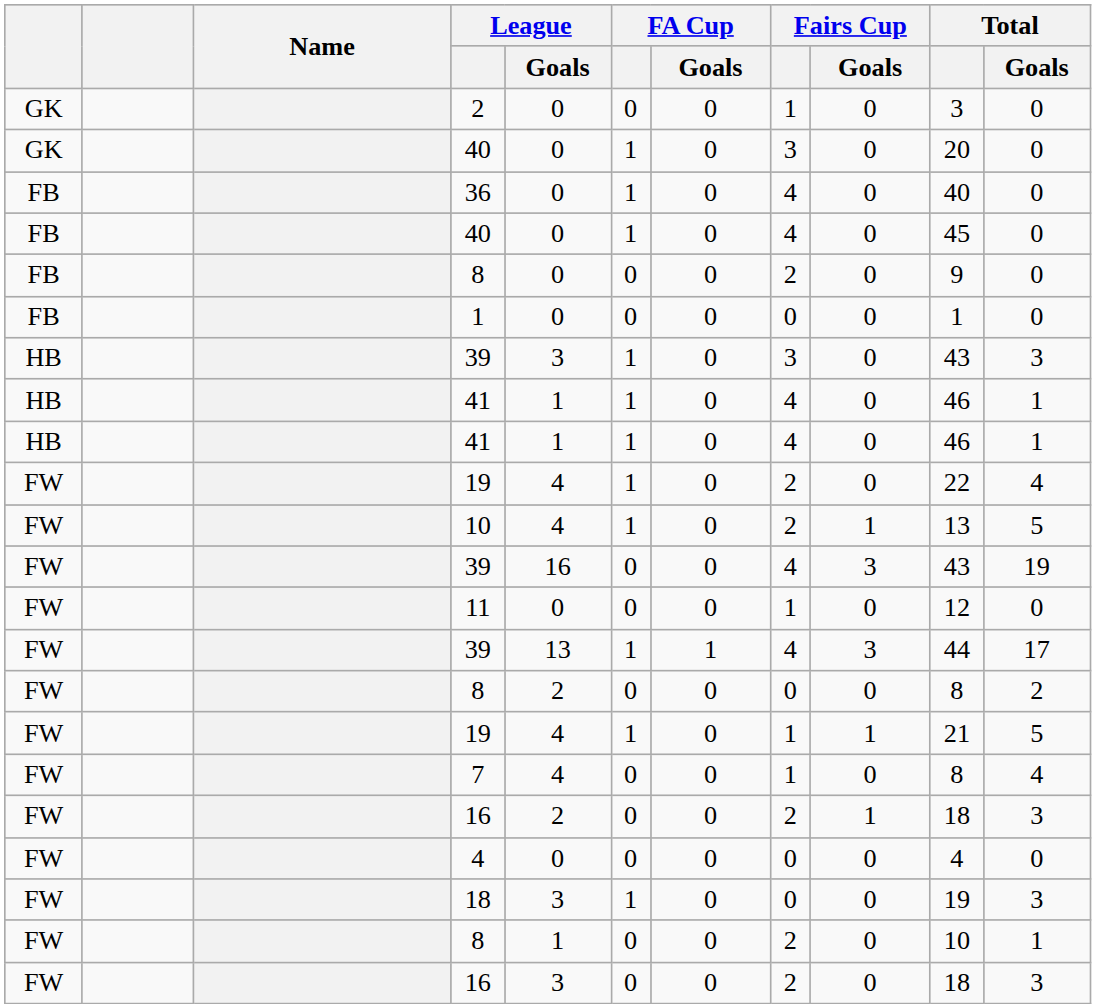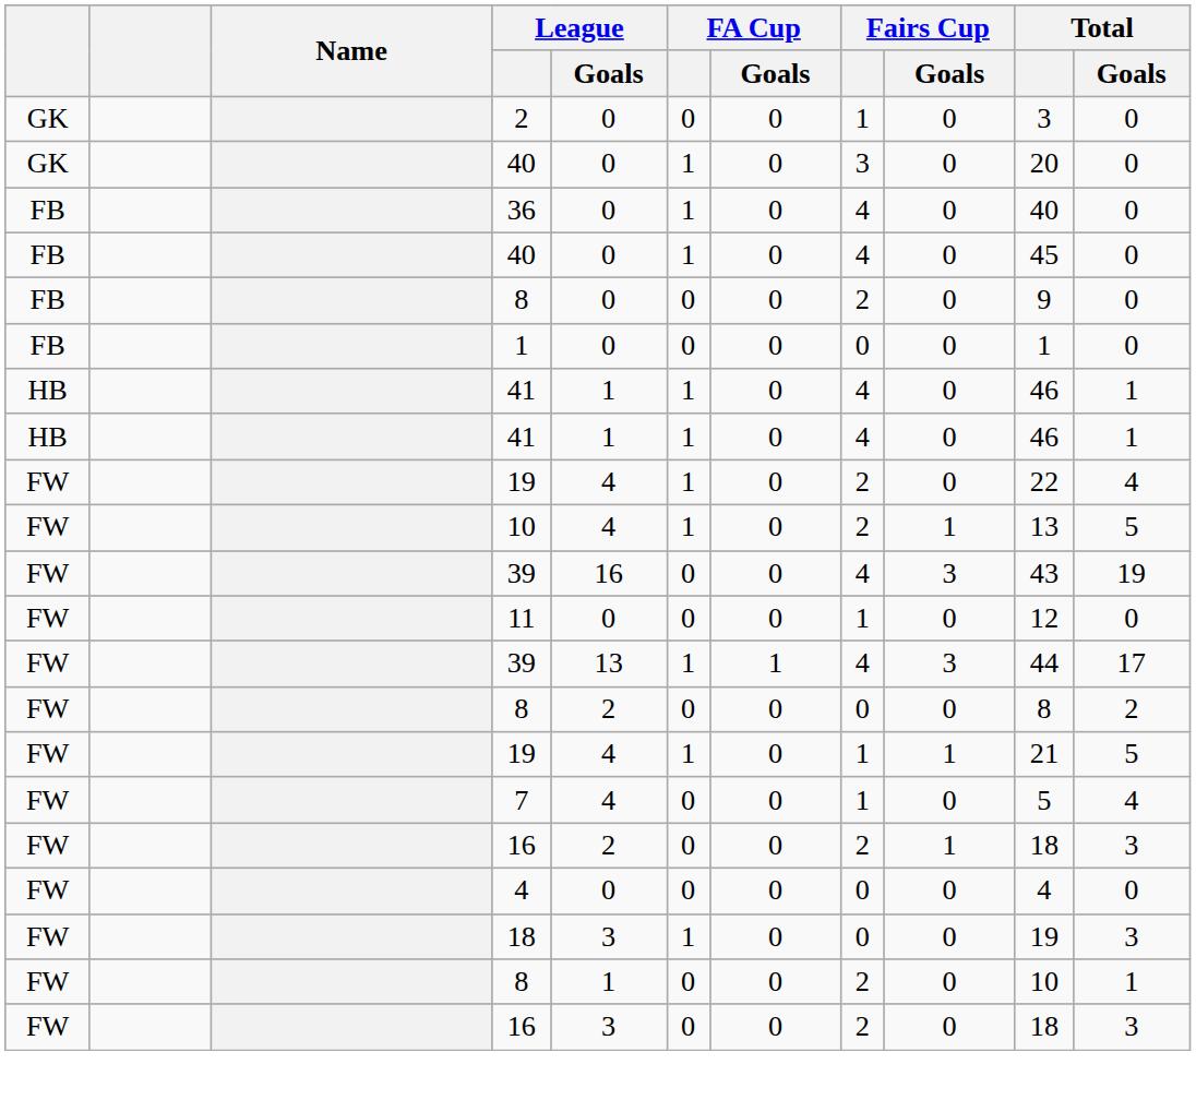- row: HB | 39 | 3 | 1 | 0 | 3 | 0 | 43 | 3
7 | Total: 8 -> 5
